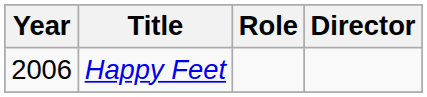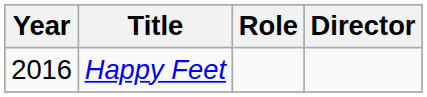Happy Feet | Year: 2006 -> 2016
